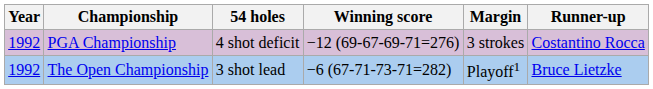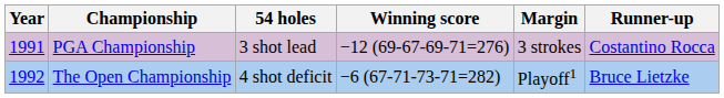PGA Championship | Year: 1992 -> 1991
PGA Championship | 54 holes: 4 shot deficit -> 3 shot lead
The Open Championship | 54 holes: 3 shot lead -> 4 shot deficit
